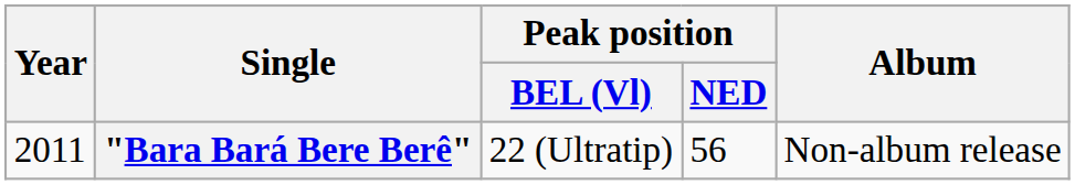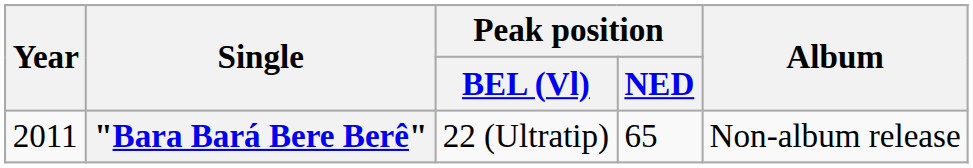"Bara Bará Bere Berê" | Peak position / NED: 56 -> 65
